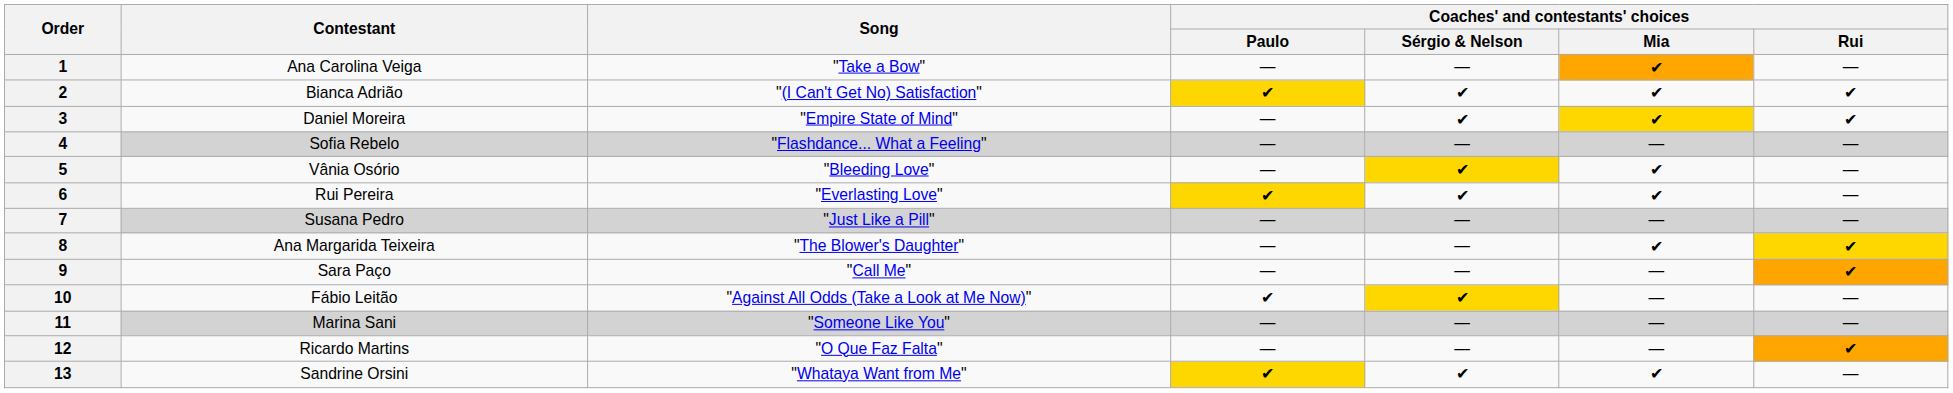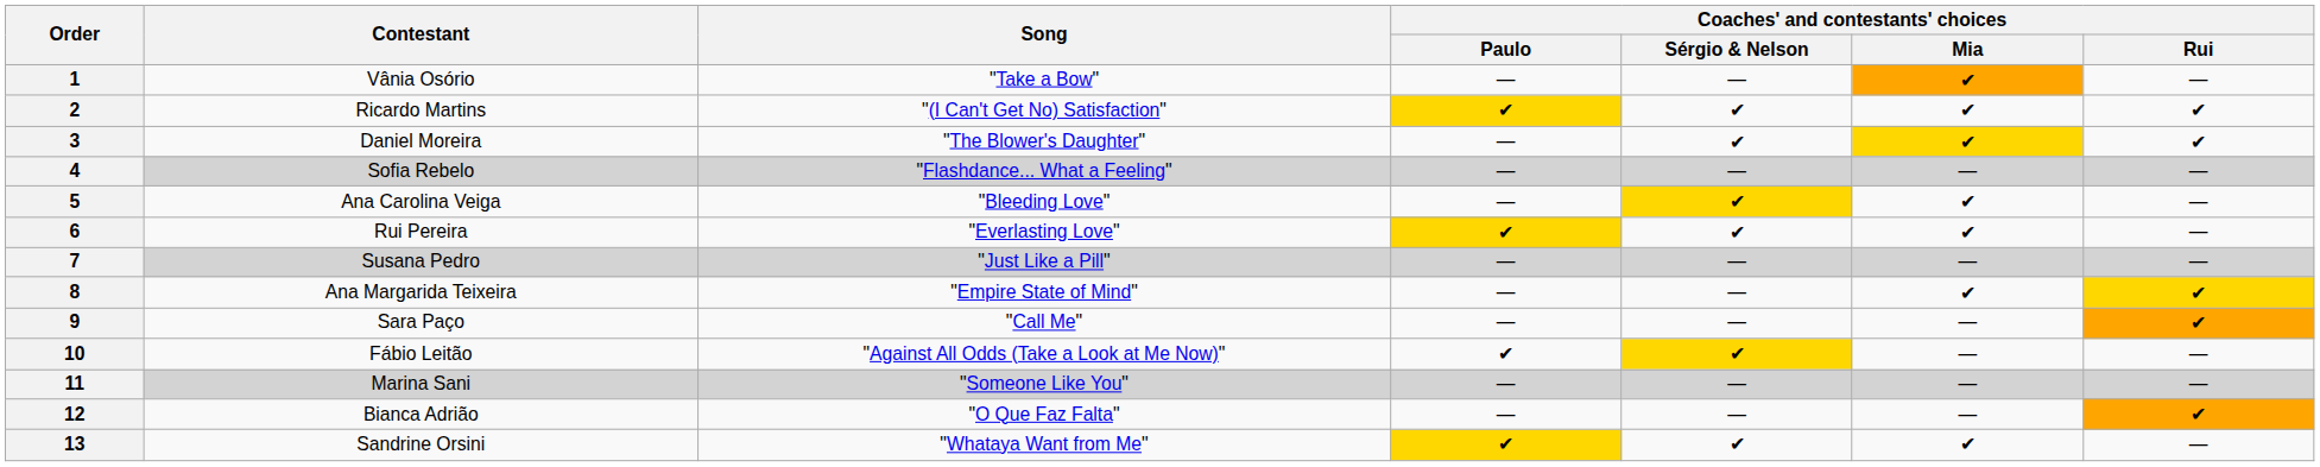1 | Contestant: Ana Carolina Veiga -> Vânia Osório
2 | Contestant: Bianca Adrião -> Ricardo Martins
3 | Song: "Empire State of Mind" -> "The Blower's Daughter"
5 | Contestant: Vânia Osório -> Ana Carolina Veiga
8 | Song: "The Blower's Daughter" -> "Empire State of Mind"
12 | Contestant: Ricardo Martins -> Bianca Adrião
